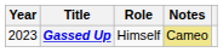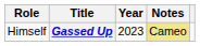columns swapped: Year <-> Role
